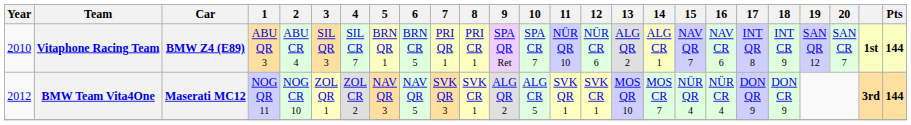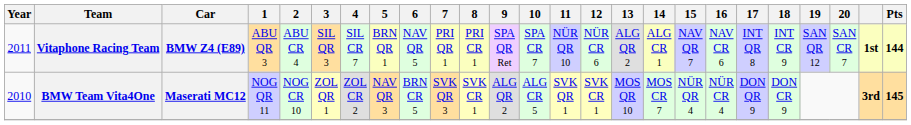Vitaphone Racing Team | Year: 2010 -> 2011
Vitaphone Racing Team | 6: BRN CR 5 -> NAV QR 5
BMW Team Vita4One | Year: 2012 -> 2010
BMW Team Vita4One | 6: NAV QR 5 -> BRN CR 5
BMW Team Vita4One | Pts: 144 -> 145
